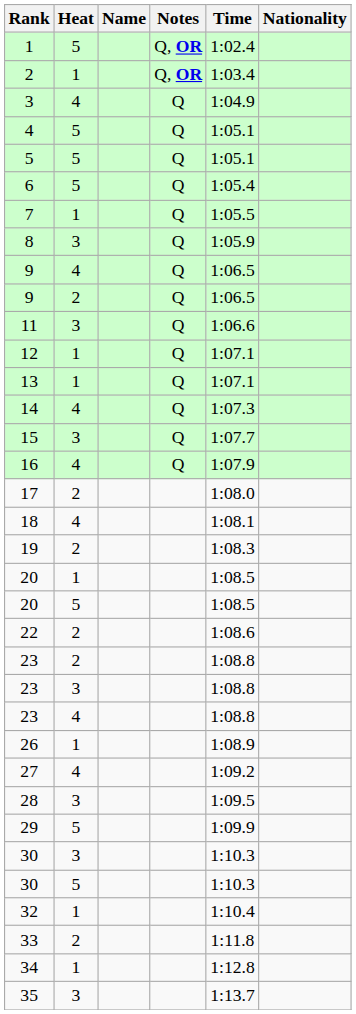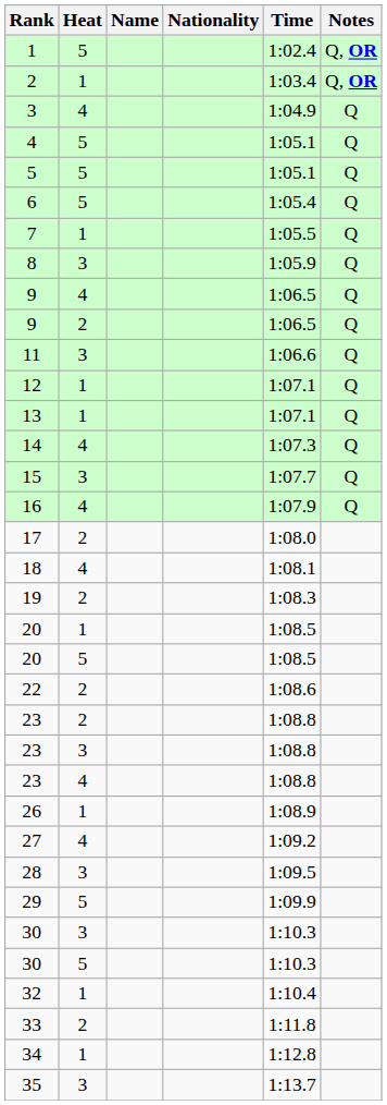columns swapped: Nationality <-> Notes
